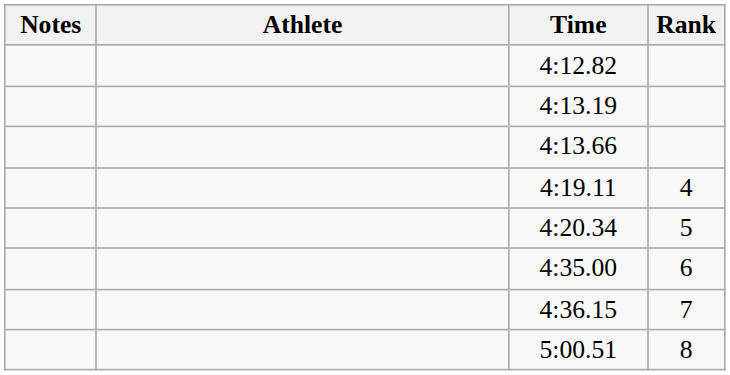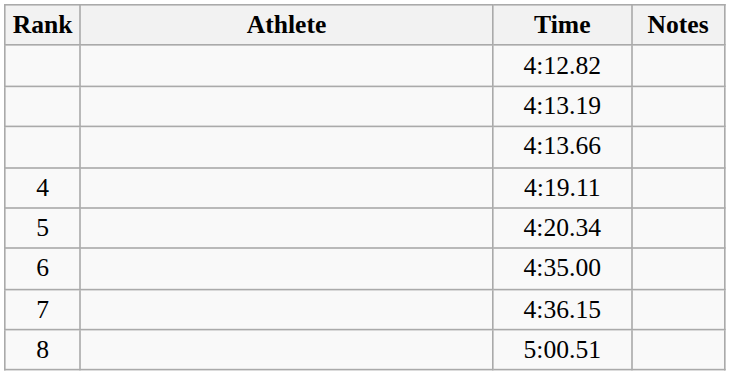columns swapped: Rank <-> Notes
